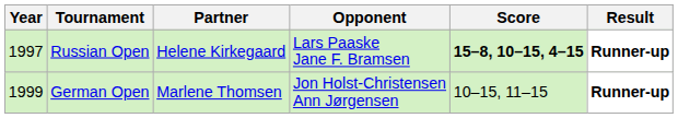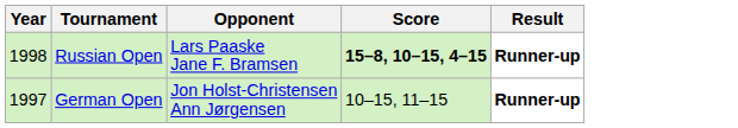- column: Partner | Helene Kirkegaard | Marlene Thomsen
Russian Open | Year: 1997 -> 1998
German Open | Year: 1999 -> 1997
